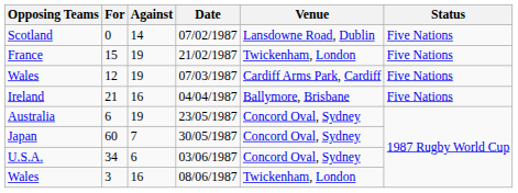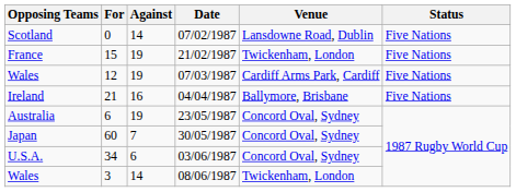3 | Against: 16 -> 14
